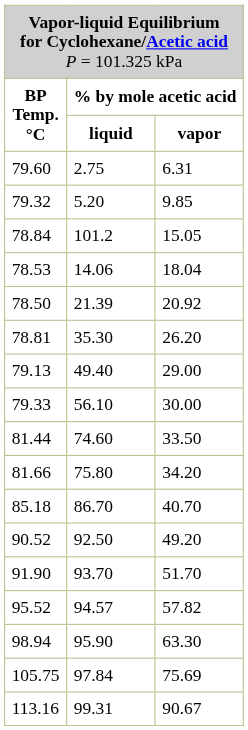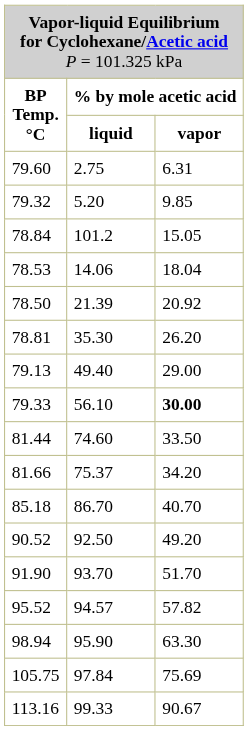79.33 | column 3: normal -> bold
81.66 | column 2: 75.80 -> 75.37
113.16 | column 2: 99.31 -> 99.33
